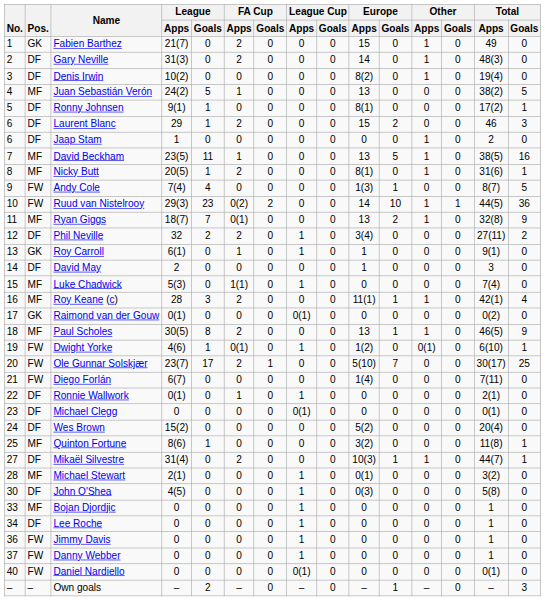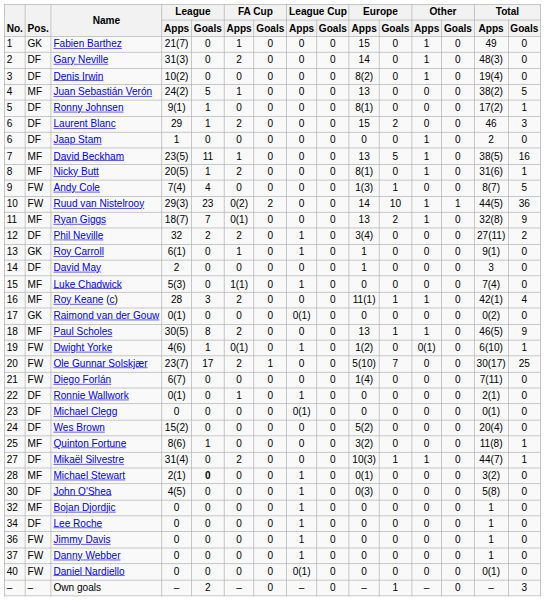Fabien Barthez | FA Cup / Apps: 2 -> 1
Michael Stewart | League / Goals: normal -> bold
Bojan Djordjic | No.: 33 -> 32
